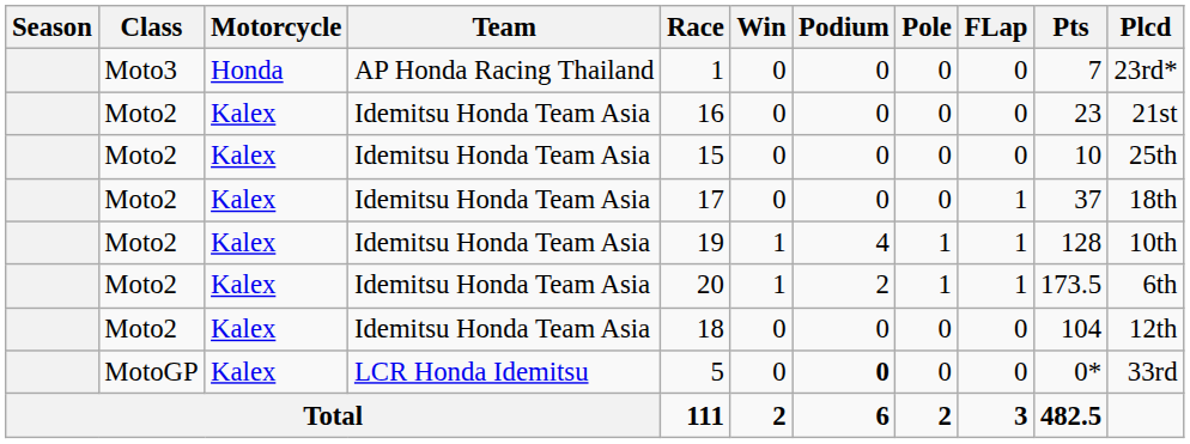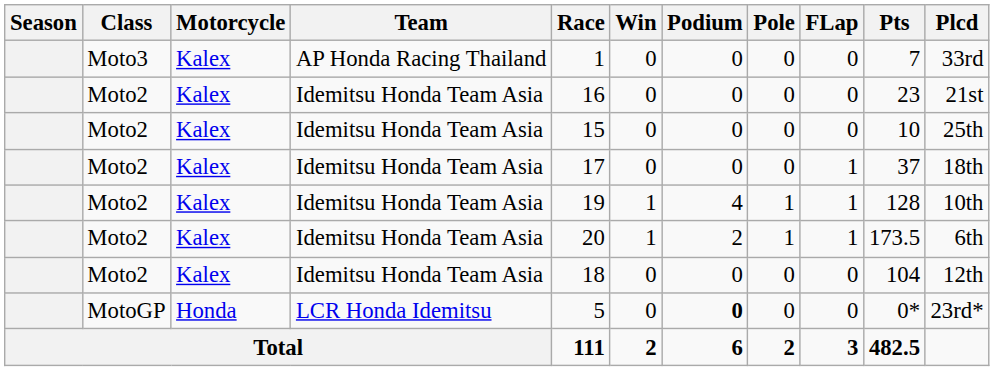Moto3 | Motorcycle: Honda -> Kalex
Moto3 | Plcd: 23rd* -> 33rd
MotoGP | Motorcycle: Kalex -> Honda
MotoGP | Plcd: 33rd -> 23rd*
